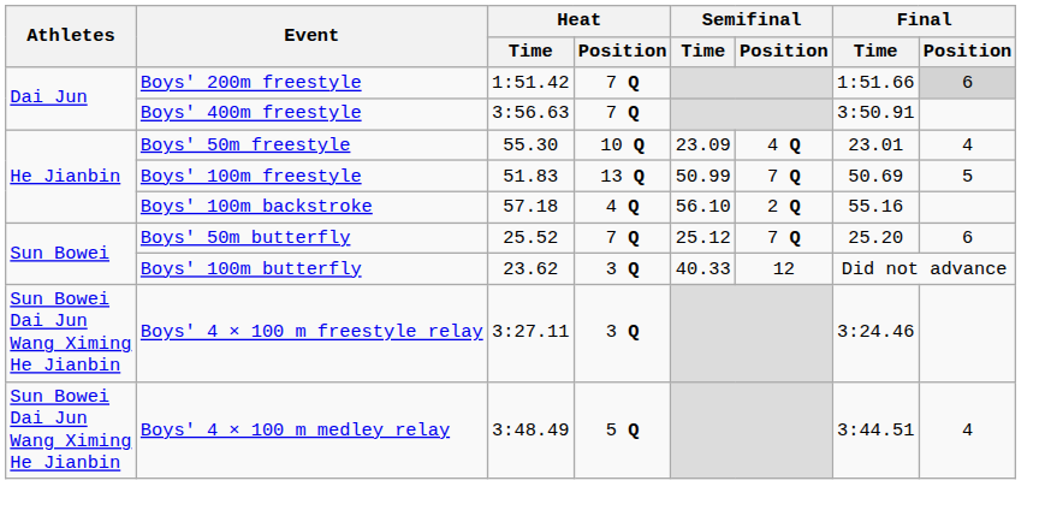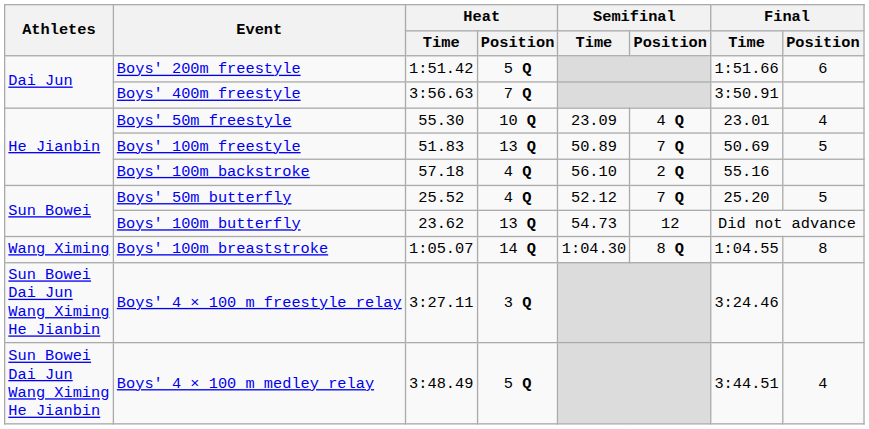Boys' 200m freestyle | Heat / Position: 7 Q -> 5 Q
Boys' 200m freestyle | Final / Position: lightgrey background -> no background
Boys' 100m freestyle | Semifinal / Time: 50.99 -> 50.89
Boys' 50m butterfly | Heat / Position: 7 Q -> 4 Q
Boys' 50m butterfly | Semifinal / Time: 25.12 -> 52.12
Boys' 50m butterfly | Final / Position: 6 -> 5
Boys' 100m butterfly | Heat / Position: 3 Q -> 13 Q
Boys' 100m butterfly | Semifinal / Time: 40.33 -> 54.73
+ row: Wang Ximing | Boys' 100m breaststroke | 1:05.07 | 14 Q | 1:04.30 | 8 Q | 1:04.55 | 8
